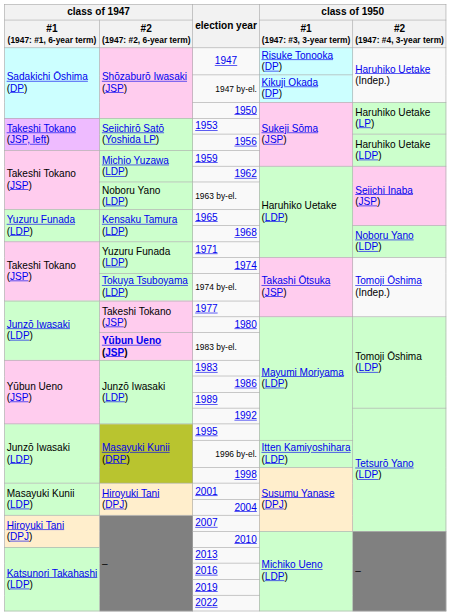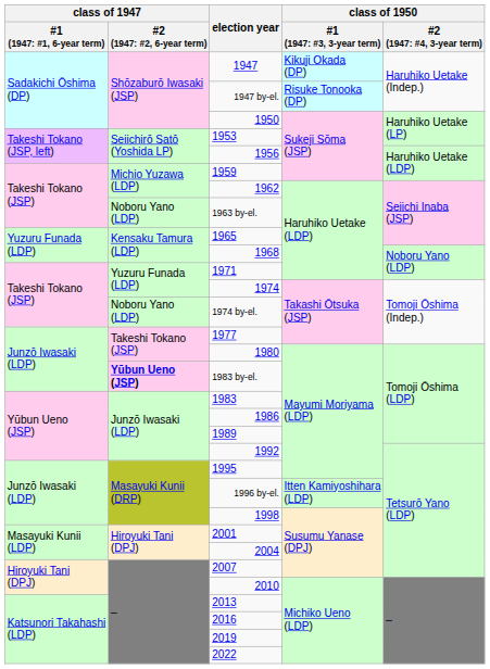1947 | column 4: Risuke Tonooka (DP) -> Kikuji Okada (DP)
1947 by-el. | column 4: Kikuji Okada (DP) -> Risuke Tonooka (DP)
1974 by-el. | column 2: Tokuya Tsuboyama (LDP) -> Noboru Yano (LDP)
